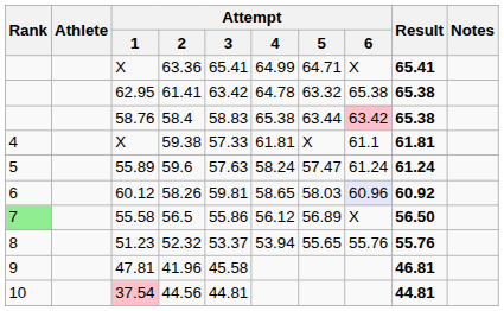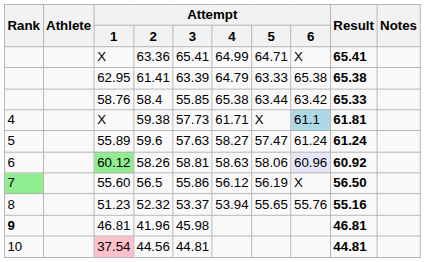61.41 | Attempt / 3: 63.42 -> 63.39
61.41 | Attempt / 4: 64.78 -> 64.79
61.41 | Attempt / 5: 63.32 -> 63.33
58.4 | Attempt / 3: 58.83 -> 55.85
58.4 | Attempt / 6: pink background -> no background
58.4 | Result: 65.38 -> 65.33
59.38 | Attempt / 3: 57.33 -> 57.73
59.38 | Attempt / 4: 61.81 -> 61.71
59.38 | Attempt / 6: no background -> lightblue background
59.6 | Attempt / 4: 58.24 -> 58.27
58.26 | Attempt / 1: no background -> lightgreen background
58.26 | Attempt / 3: 59.81 -> 58.81
58.26 | Attempt / 4: 58.65 -> 58.63
58.26 | Attempt / 5: 58.03 -> 58.06
56.5 | Attempt / 1: 55.58 -> 55.60
56.5 | Attempt / 5: 56.89 -> 56.19
52.32 | Result: 55.76 -> 55.16
41.96 | Rank: normal -> bold
41.96 | Attempt / 1: 47.81 -> 46.81
41.96 | Attempt / 3: 45.58 -> 45.98
